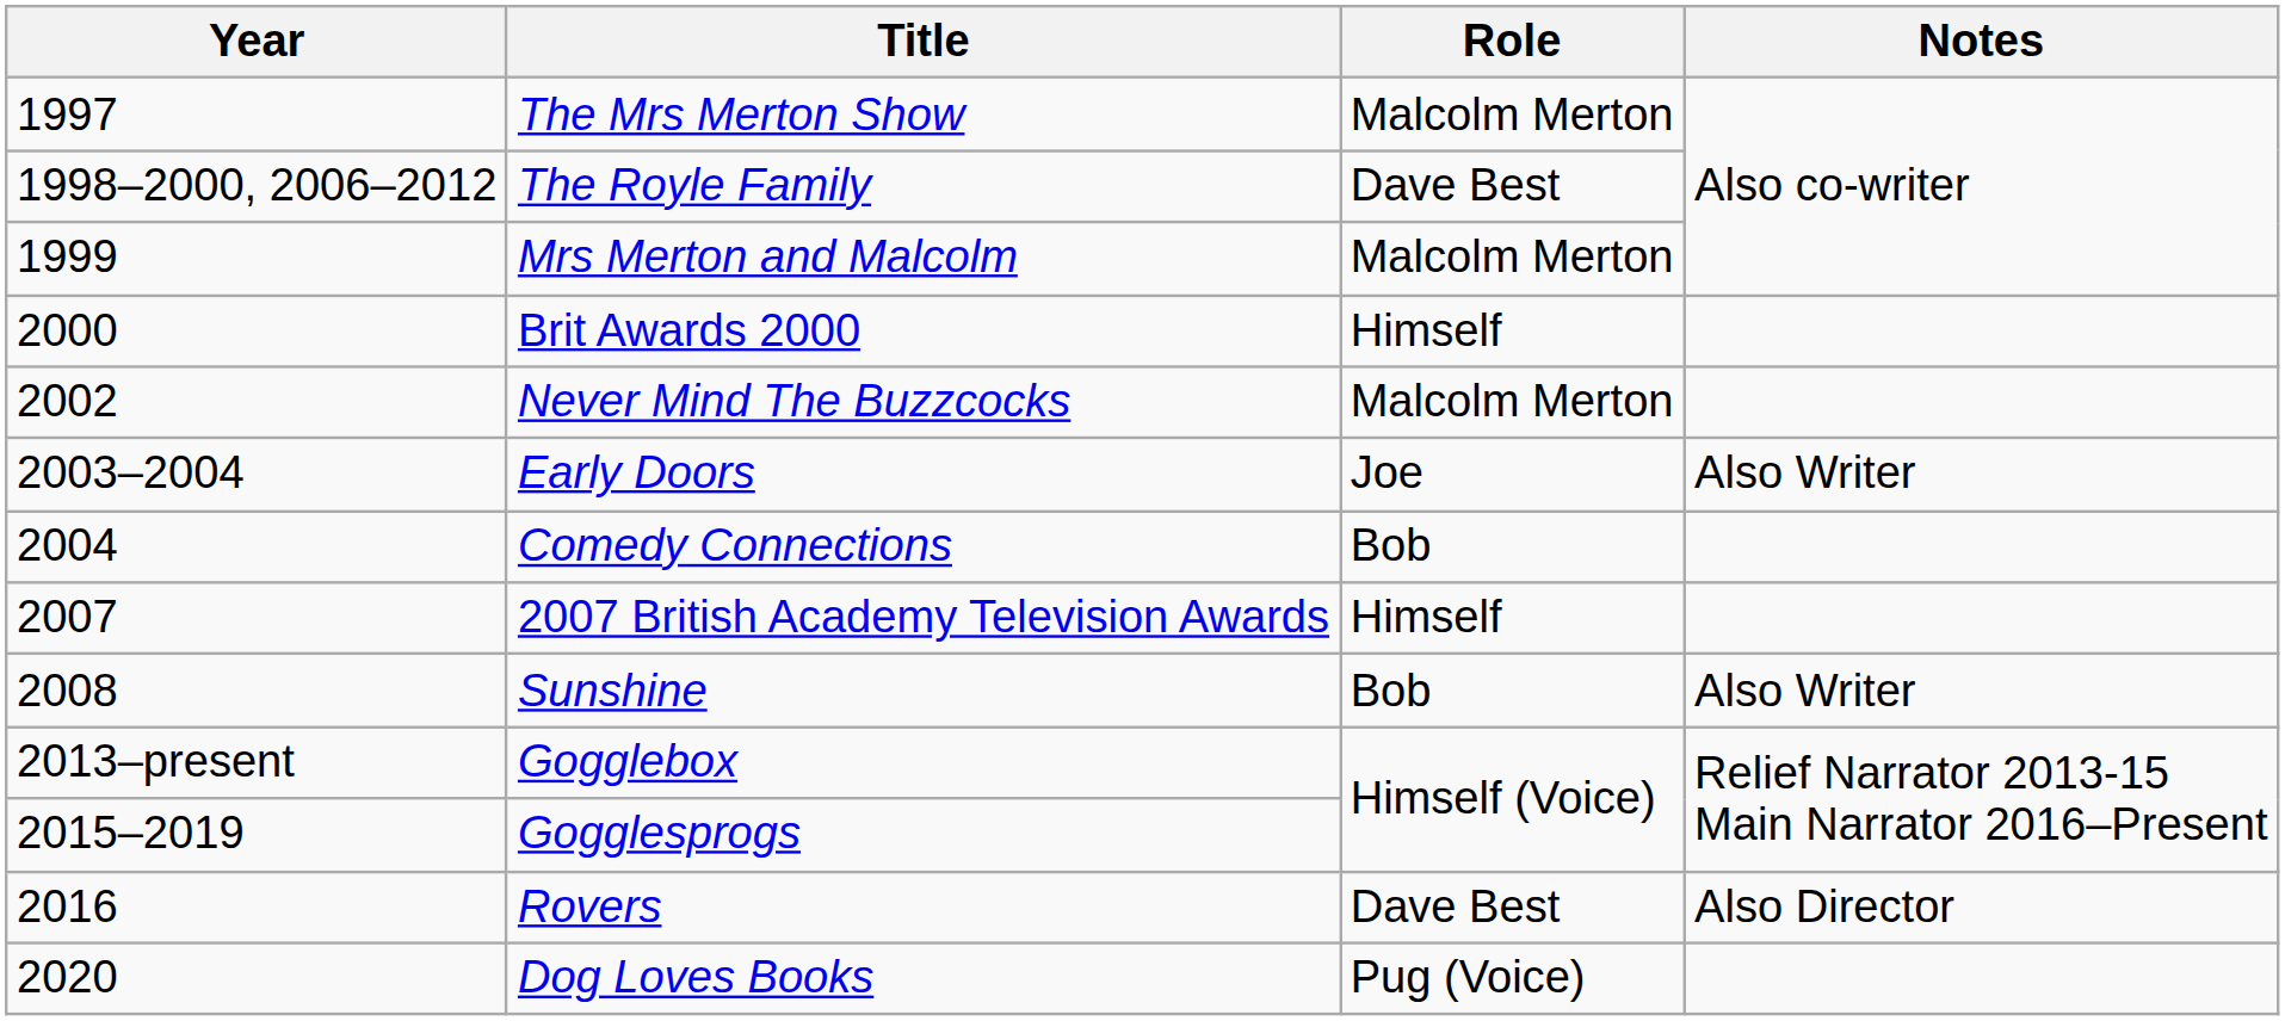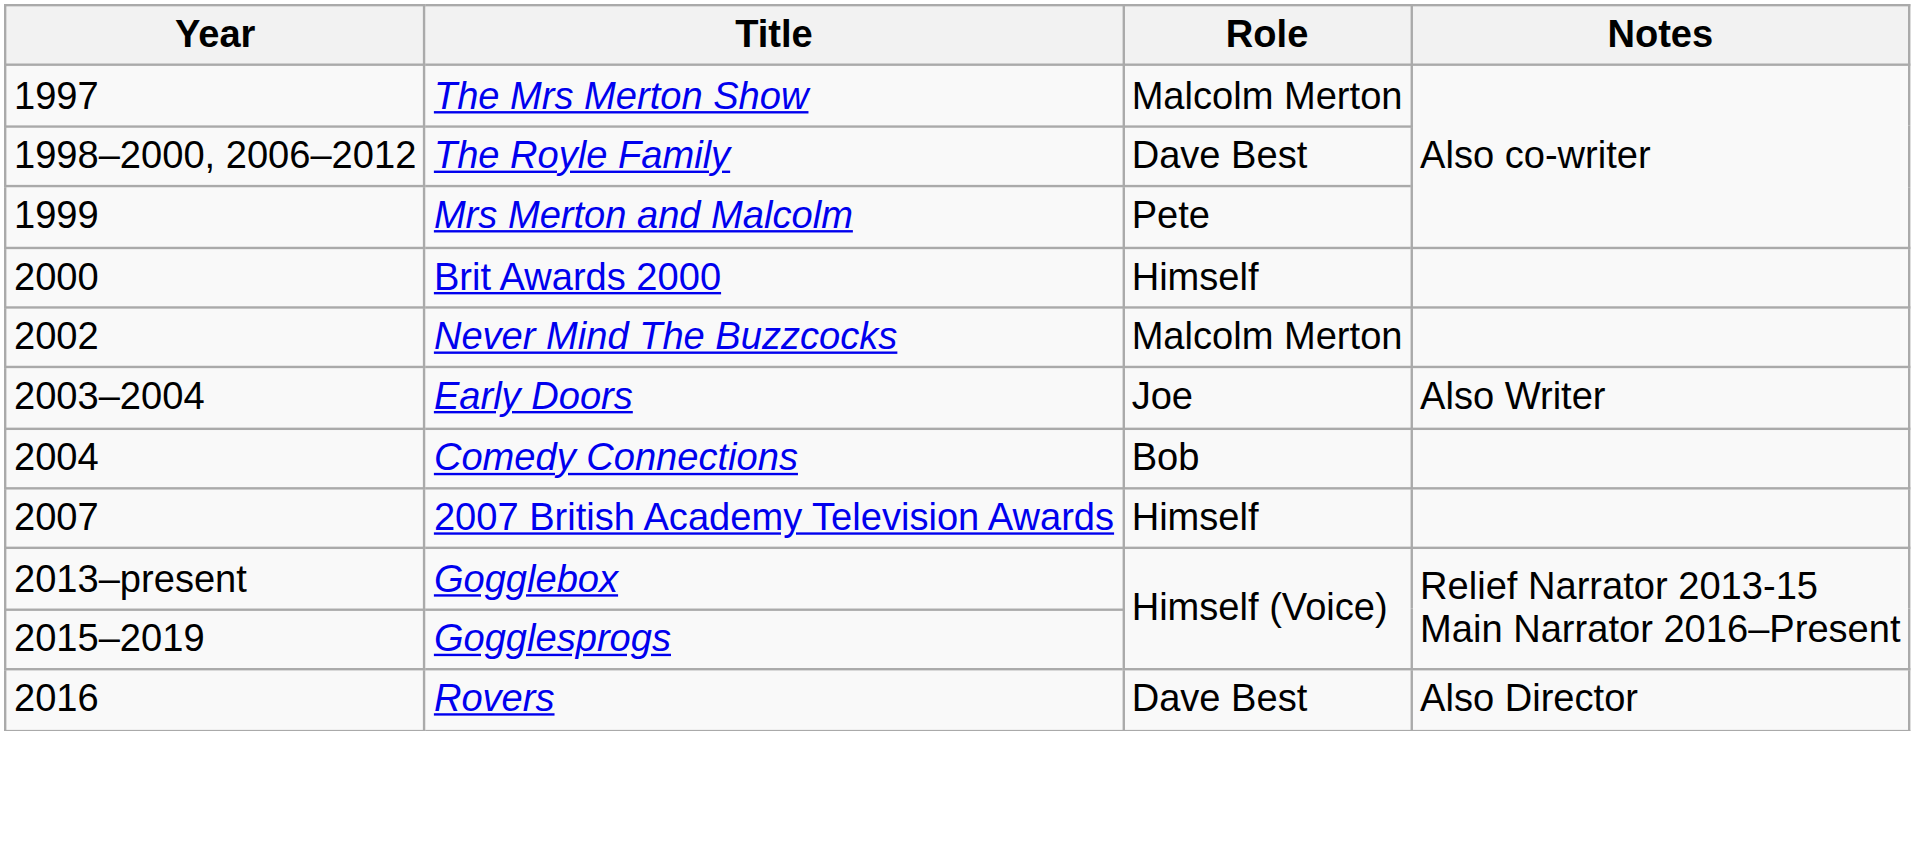Mrs Merton and Malcolm | Role: Malcolm Merton -> Pete
- row: 2008 | Sunshine | Bob | Also Writer
- row: 2020 | Dog Loves Books | Pug (Voice)
